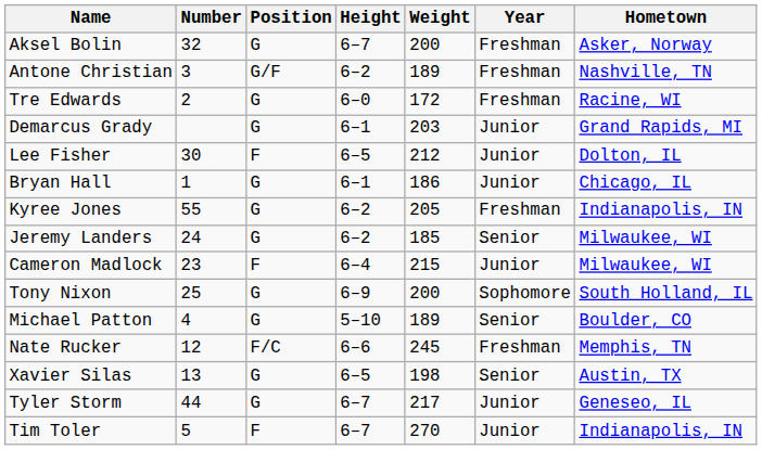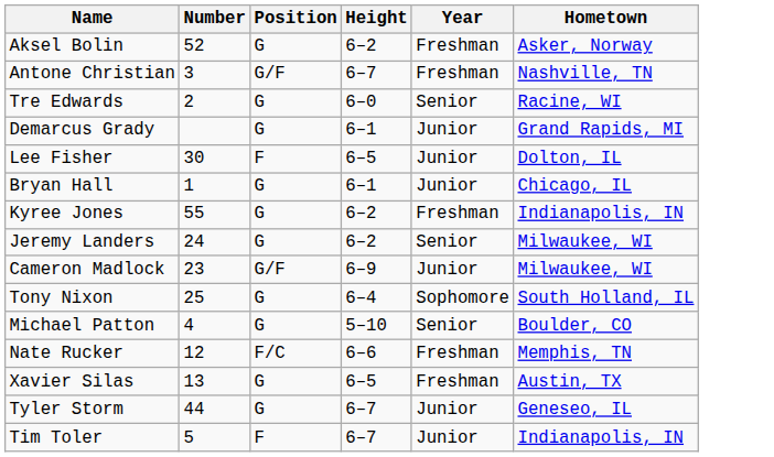- column: Weight | 200 | 189 | 172 | 203 | 212 | 186 | 205 | 185 | 215 | 200 | 189 | 245 | 198 | 217 | 270
Aksel Bolin | Number: 32 -> 52
Aksel Bolin | Height: 6–7 -> 6–2
Antone Christian | Height: 6–2 -> 6–7
Tre Edwards | Year: Freshman -> Senior
Cameron Madlock | Position: F -> G/F
Cameron Madlock | Height: 6–4 -> 6–9
Tony Nixon | Height: 6–9 -> 6–4
Xavier Silas | Year: Senior -> Freshman
